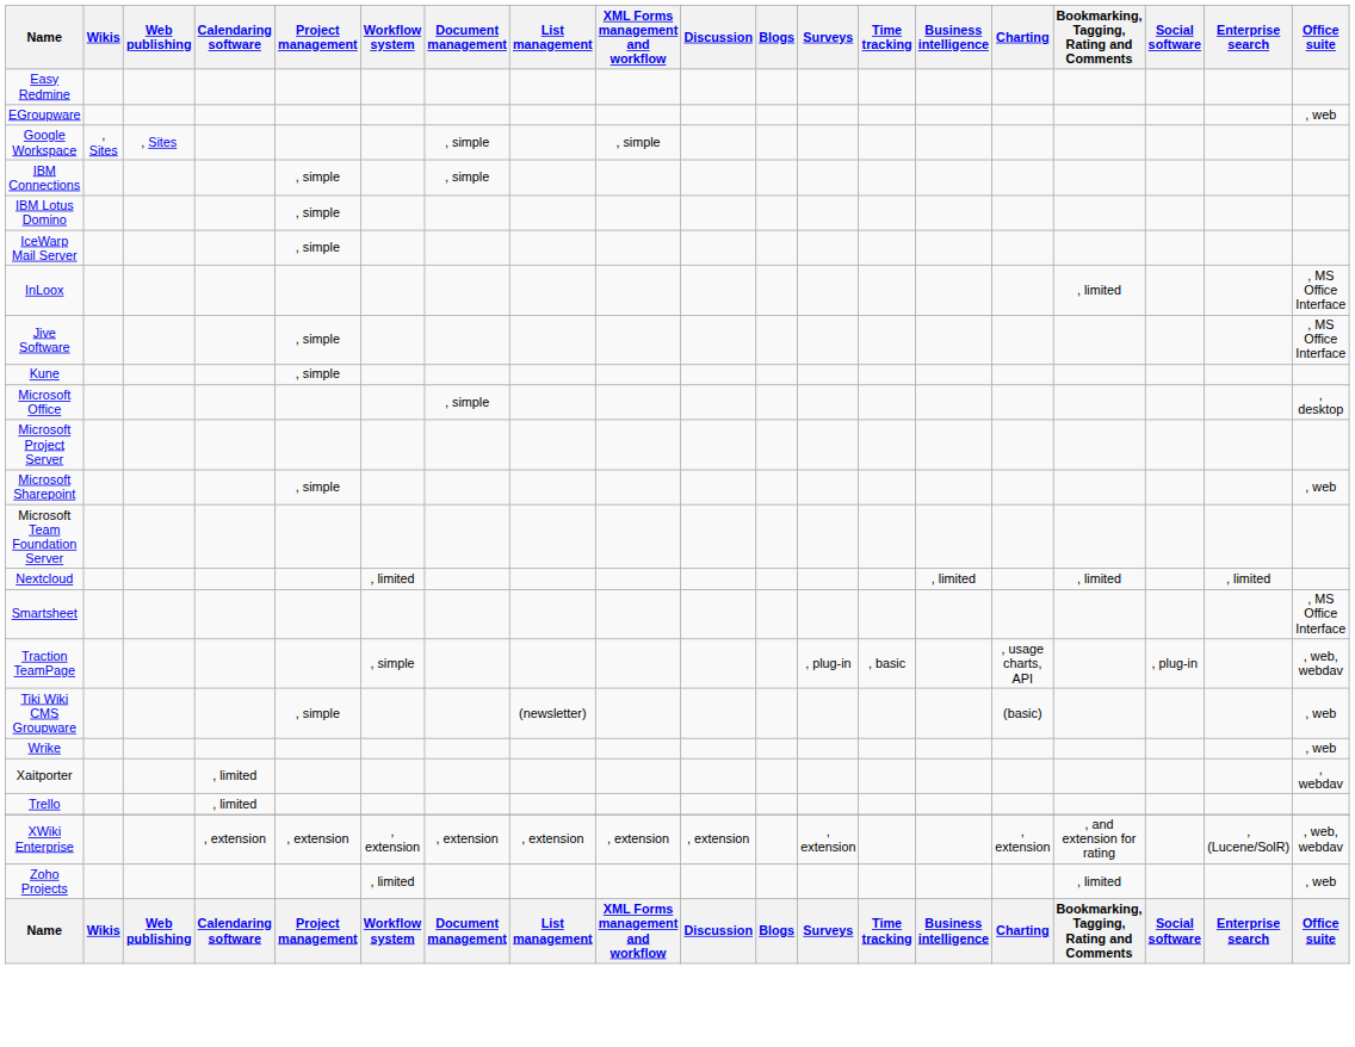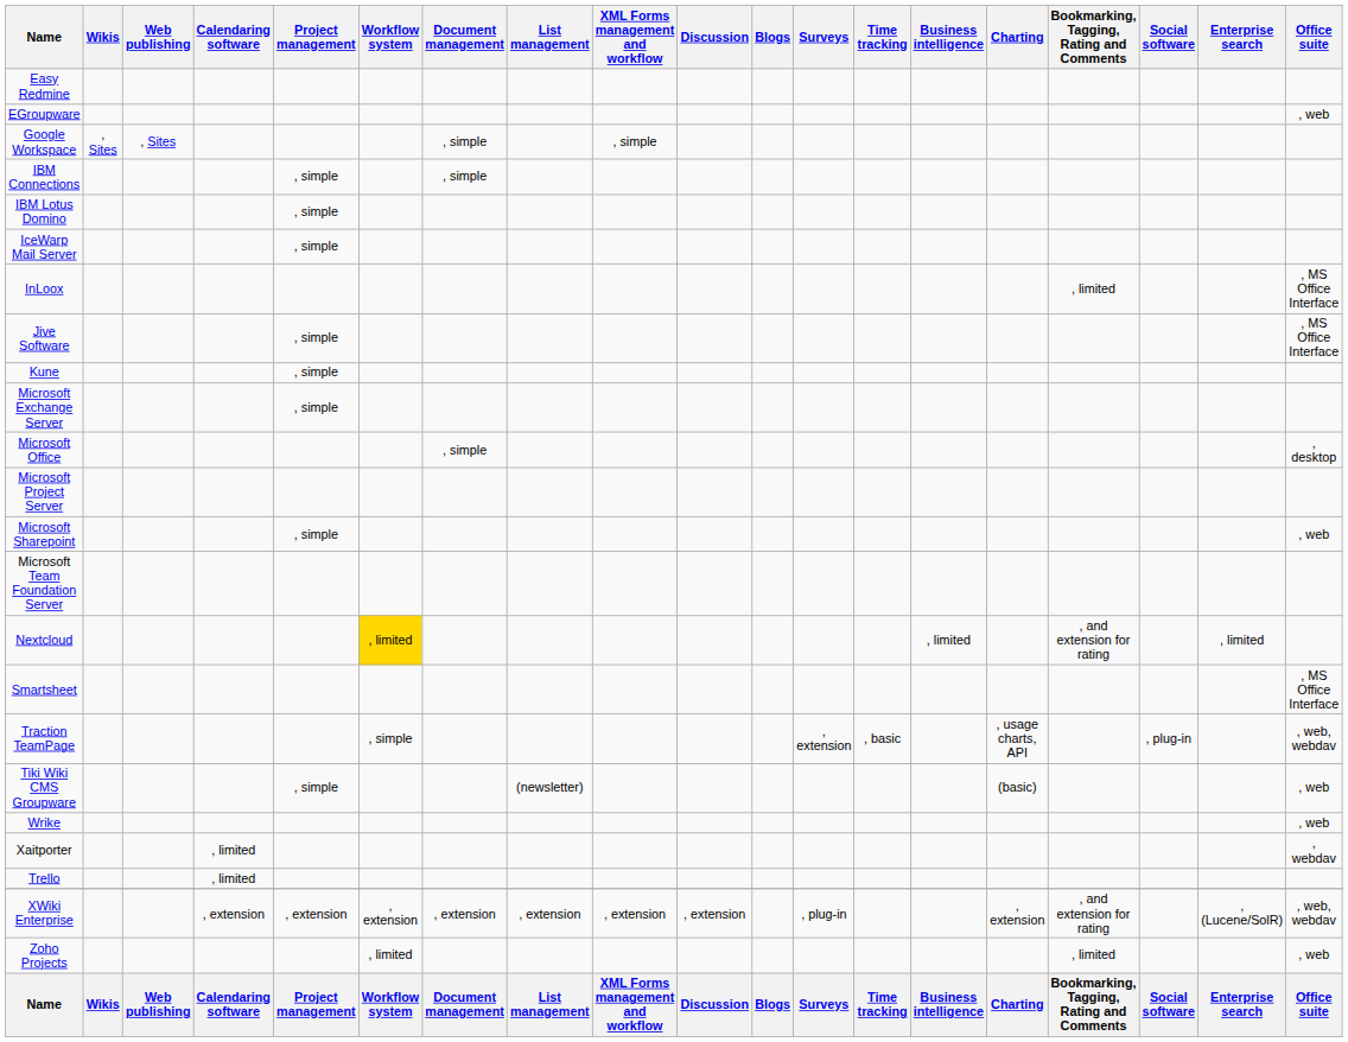+ row: Microsoft Exchange Server | , simple
Nextcloud | Workflow system: no background -> gold background
Nextcloud | Bookmarking, Tagging, Rating and Comments: , limited -> , and extension for rating
Traction TeamPage | Surveys: , plug-in -> , extension
XWiki Enterprise | Surveys: , extension -> , plug-in
